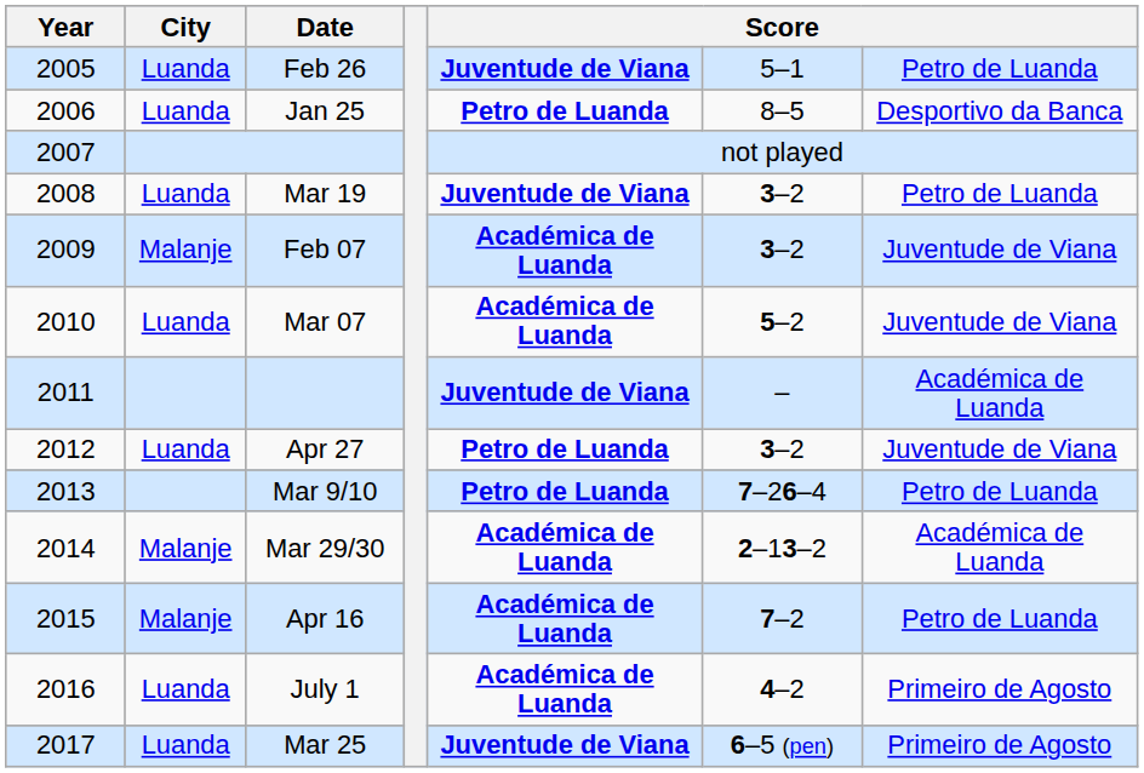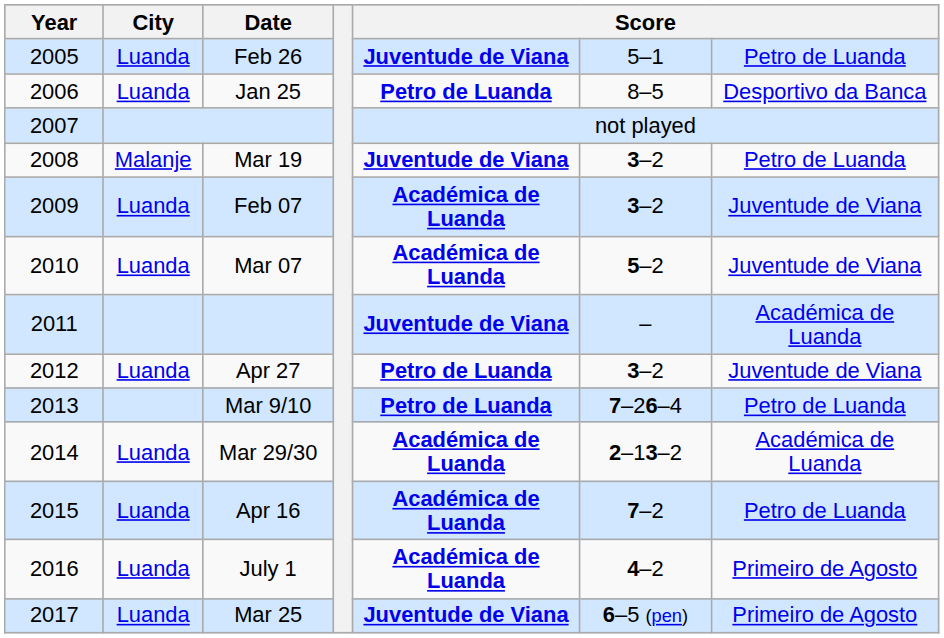Mar 19 | City: Luanda -> Malanje
Feb 07 | City: Malanje -> Luanda
Mar 29/30 | City: Malanje -> Luanda
Apr 16 | City: Malanje -> Luanda
